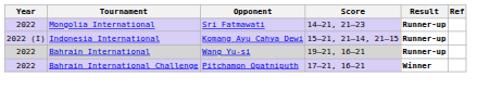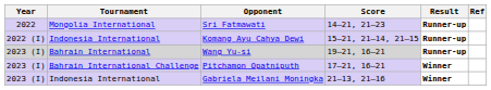Wang Yu-si | Year: 2022 -> 2023 (I)
Pitchamon Opatniputh | Year: 2022 -> 2023 (I)
+ row: 2023 (I) | Indonesia International | Gabriela Meilani Moningka | 21–13, 21–16 | Winner
